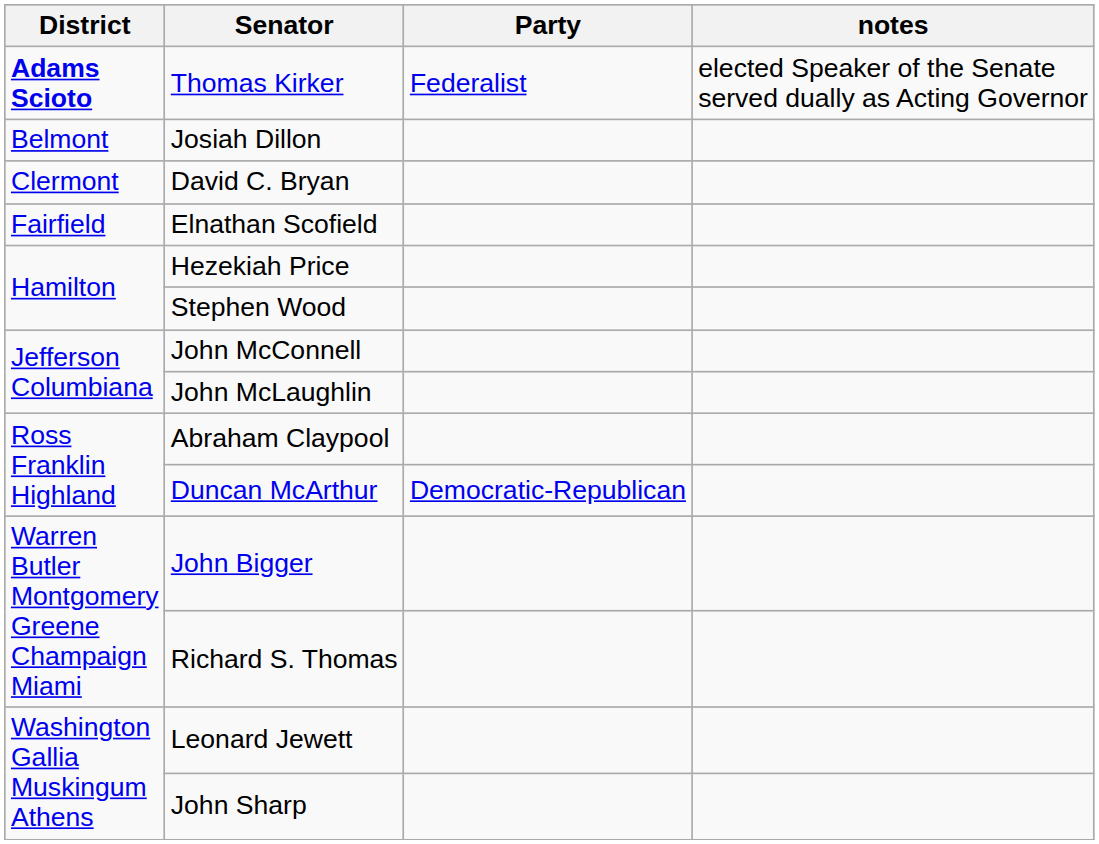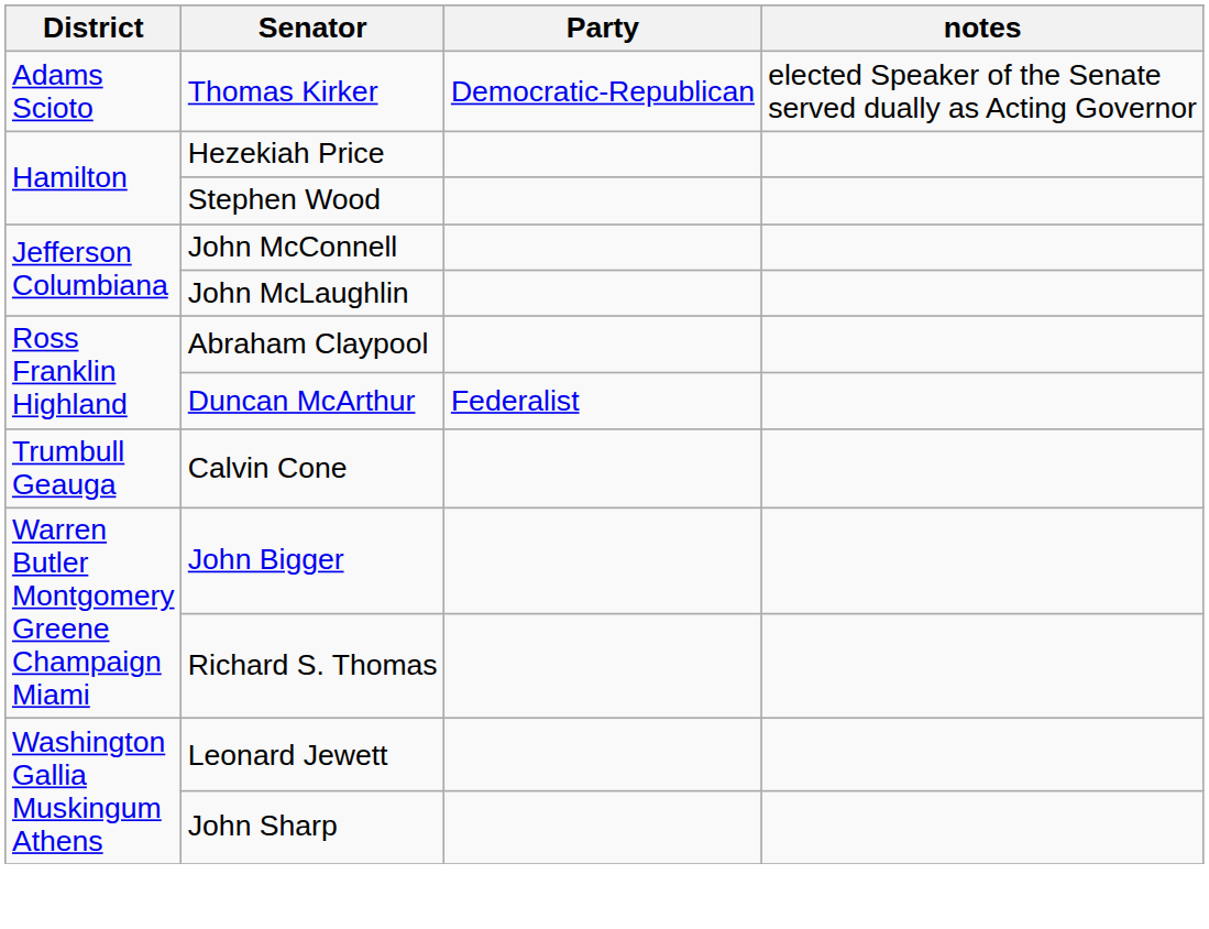Thomas Kirker | District: bold -> normal
Thomas Kirker | Party: Federalist -> Democratic-Republican
- row: Belmont | Josiah Dillon
- row: Clermont | David C. Bryan
- row: Fairfield | Elnathan Scofield
Duncan McArthur | Party: Democratic-Republican -> Federalist
+ row: Trumbull Geauga | Calvin Cone
